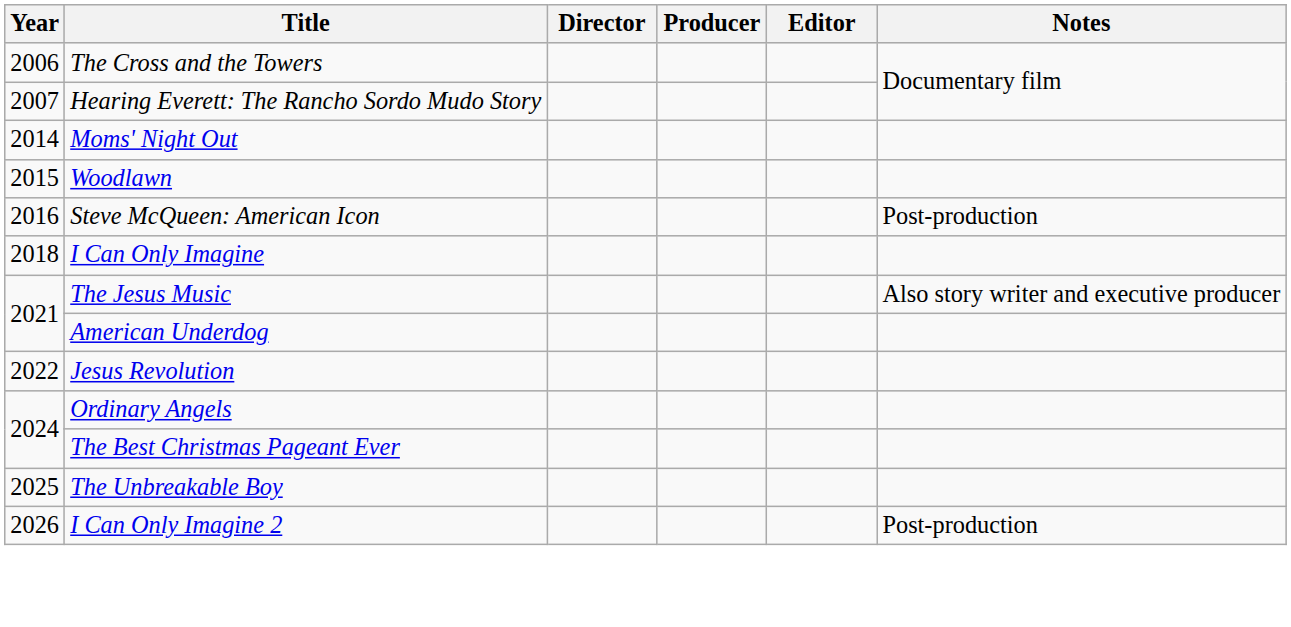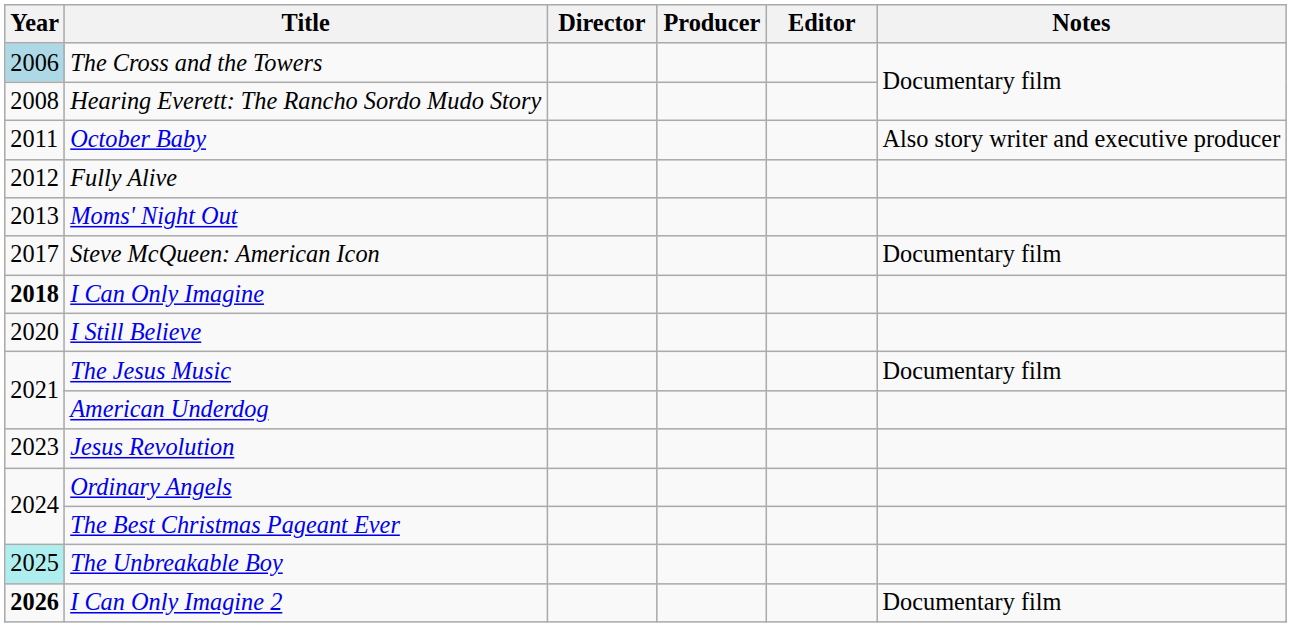The Cross and the Towers | Year: no background -> lightblue background
Hearing Everett: The Rancho Sordo Mudo Story | Year: 2007 -> 2008
+ row: 2011 | October Baby | Also story writer and executive producer
+ row: 2012 | Fully Alive
Moms' Night Out | Year: 2014 -> 2013
- row: 2015 | Woodlawn
Steve McQueen: American Icon | Year: 2016 -> 2017
Steve McQueen: American Icon | Notes: Post-production -> Documentary film
I Can Only Imagine | Year: normal -> bold
+ row: 2020 | I Still Believe
The Jesus Music | Notes: Also story writer and executive producer -> Documentary film
Jesus Revolution | Year: 2022 -> 2023
The Unbreakable Boy | Year: no background -> paleturquoise background
I Can Only Imagine 2 | Year: normal -> bold
I Can Only Imagine 2 | Notes: Post-production -> Documentary film
